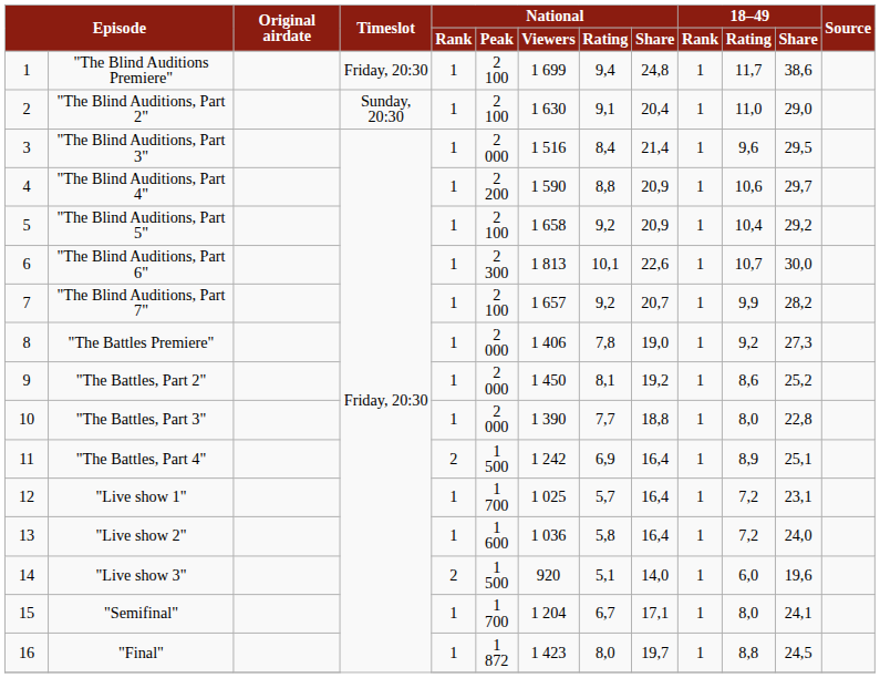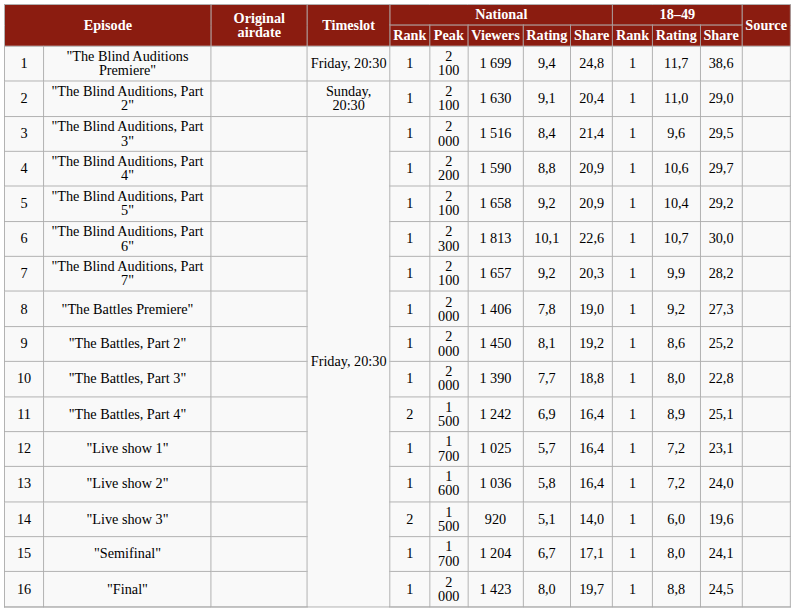"The Blind Auditions, Part 7" | National / Share: 20,7 -> 20,3
"Final" | National / Peak: 1 872 -> 2 000
